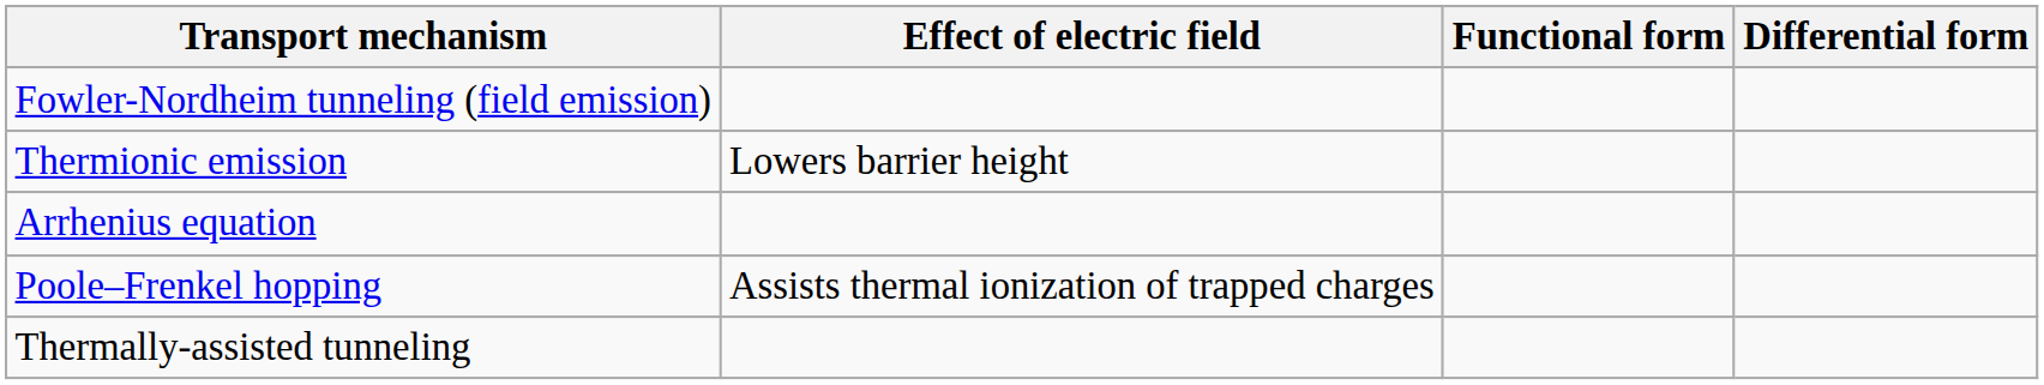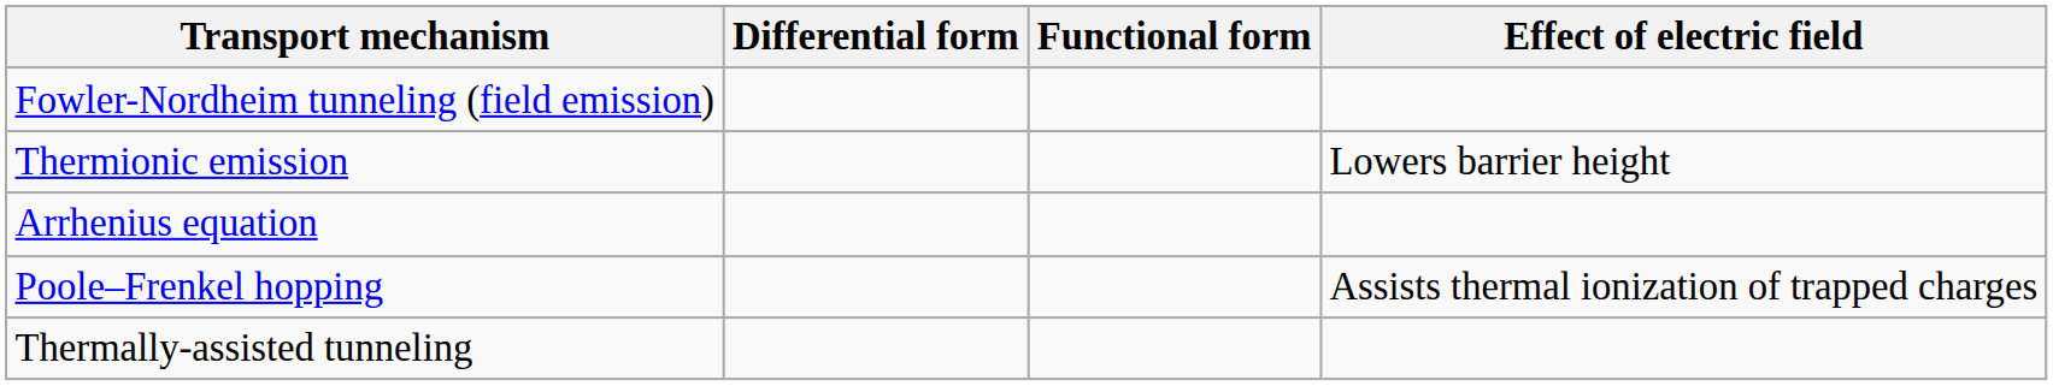columns swapped: Effect of electric field <-> Differential form
